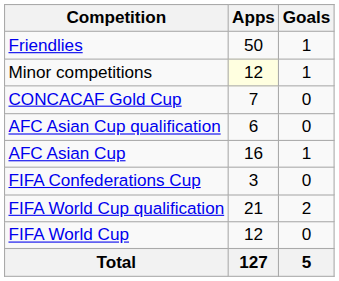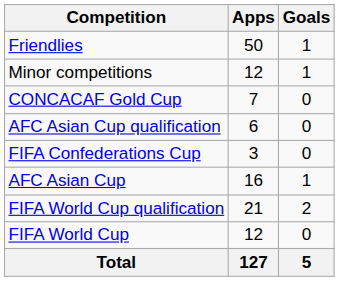Minor competitions | Apps: lightyellow background -> no background
rows swapped: AFC Asian Cup <-> FIFA Confederations Cup
